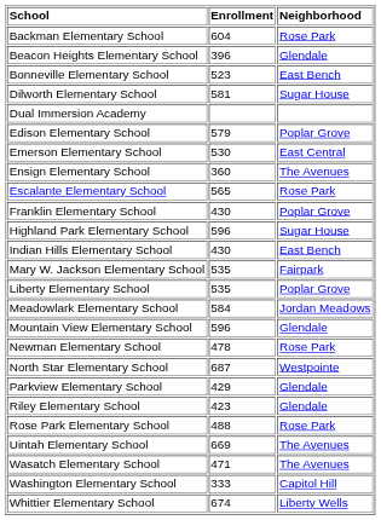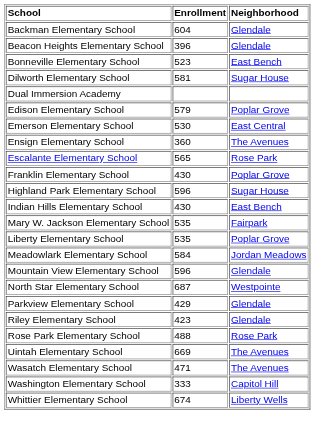Backman Elementary School | Neighborhood: Rose Park -> Glendale
- row: Newman Elementary School | 478 | Rose Park
